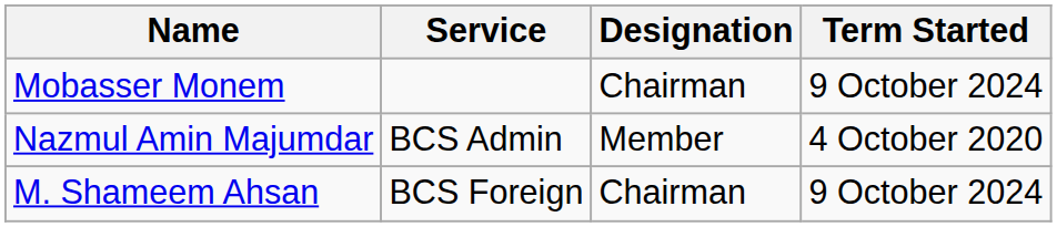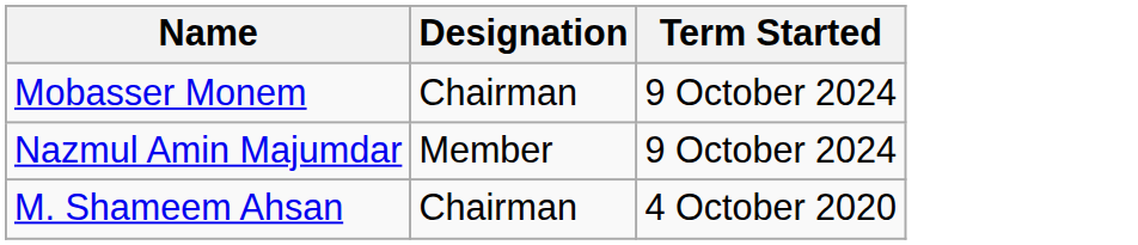- column: Service | BCS Admin | BCS Foreign
Nazmul Amin Majumdar | Term Started: 4 October 2020 -> 9 October 2024
M. Shameem Ahsan | Term Started: 9 October 2024 -> 4 October 2020
